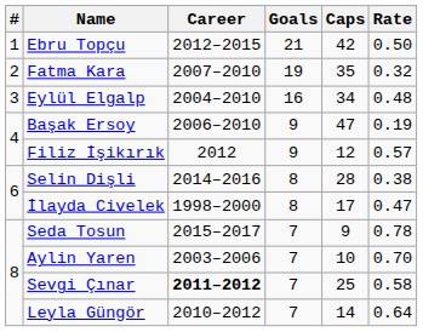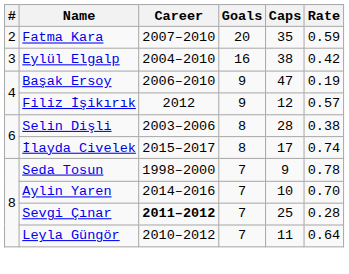- row: 1 | Ebru Topçu | 2012–2015 | 21 | 42 | 0.50
Fatma Kara | Goals: 19 -> 20
Fatma Kara | Rate: 0.32 -> 0.59
Eylül Elgalp | Caps: 34 -> 38
Eylül Elgalp | Rate: 0.48 -> 0.42
Selin Dişli | Career: 2014–2016 -> 2003–2006
İlayda Civelek | Career: 1998–2000 -> 2015–2017
İlayda Civelek | Rate: 0.47 -> 0.74
Seda Tosun | Career: 2015–2017 -> 1998–2000
Aylin Yaren | Career: 2003–2006 -> 2014–2016
Sevgi Çınar | Rate: 0.58 -> 0.28
Leyla Güngör | Caps: 14 -> 11
